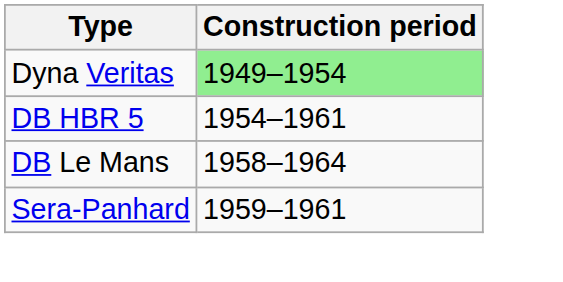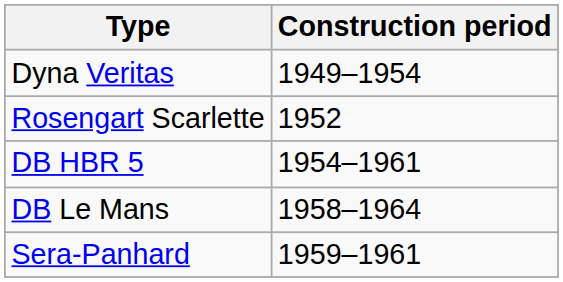Dyna Veritas | Construction period: lightgreen background -> no background
+ row: Rosengart Scarlette | 1952
